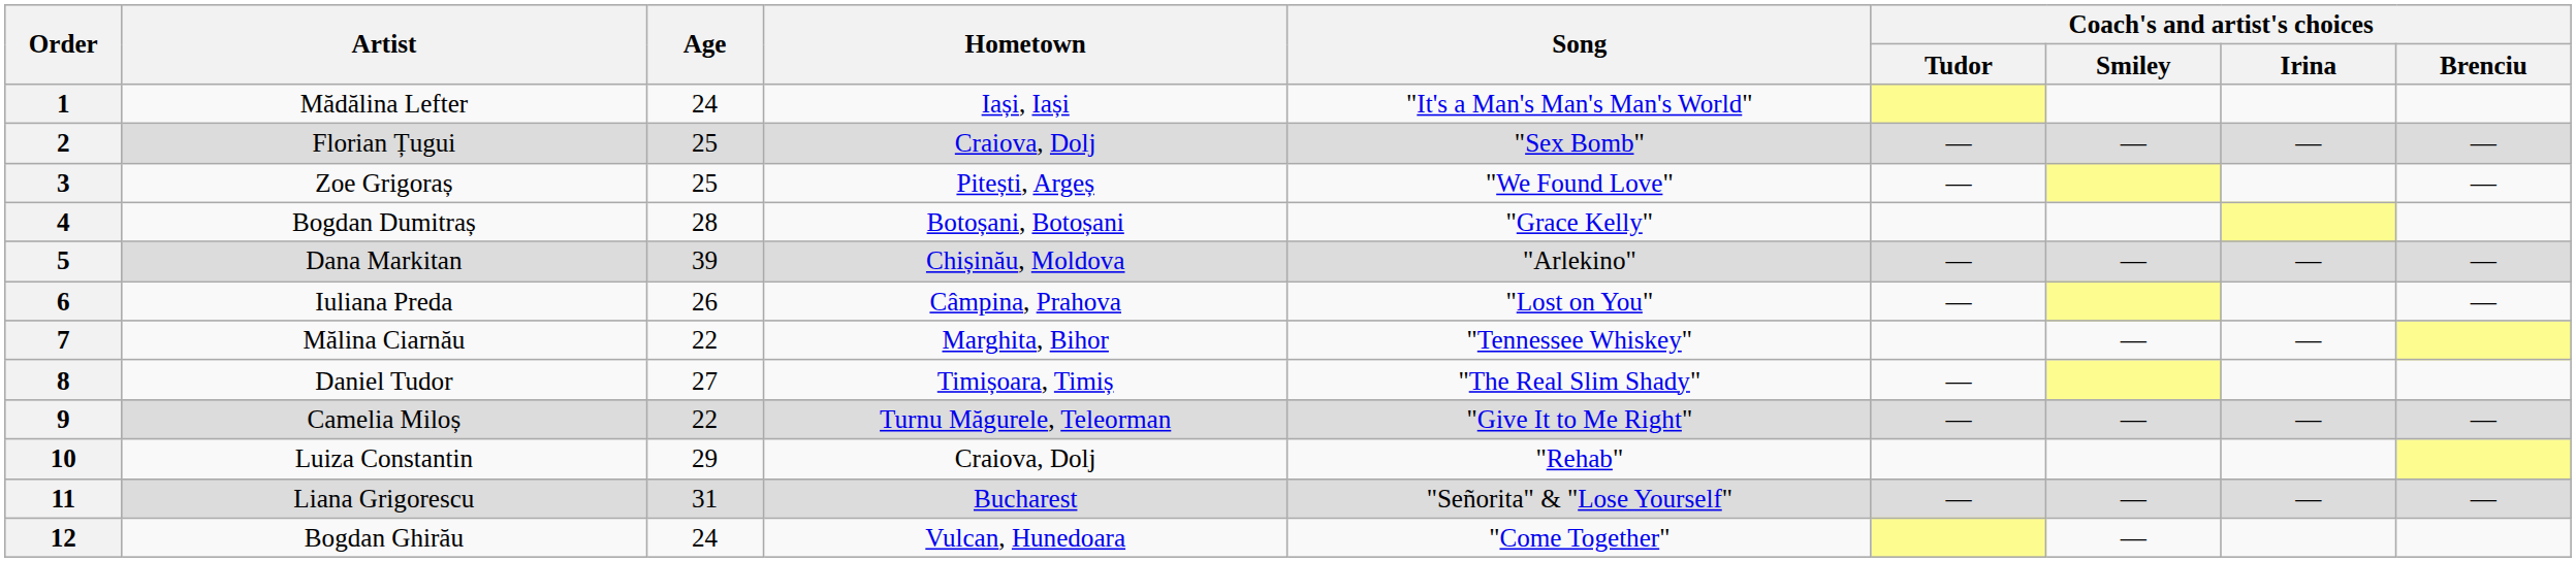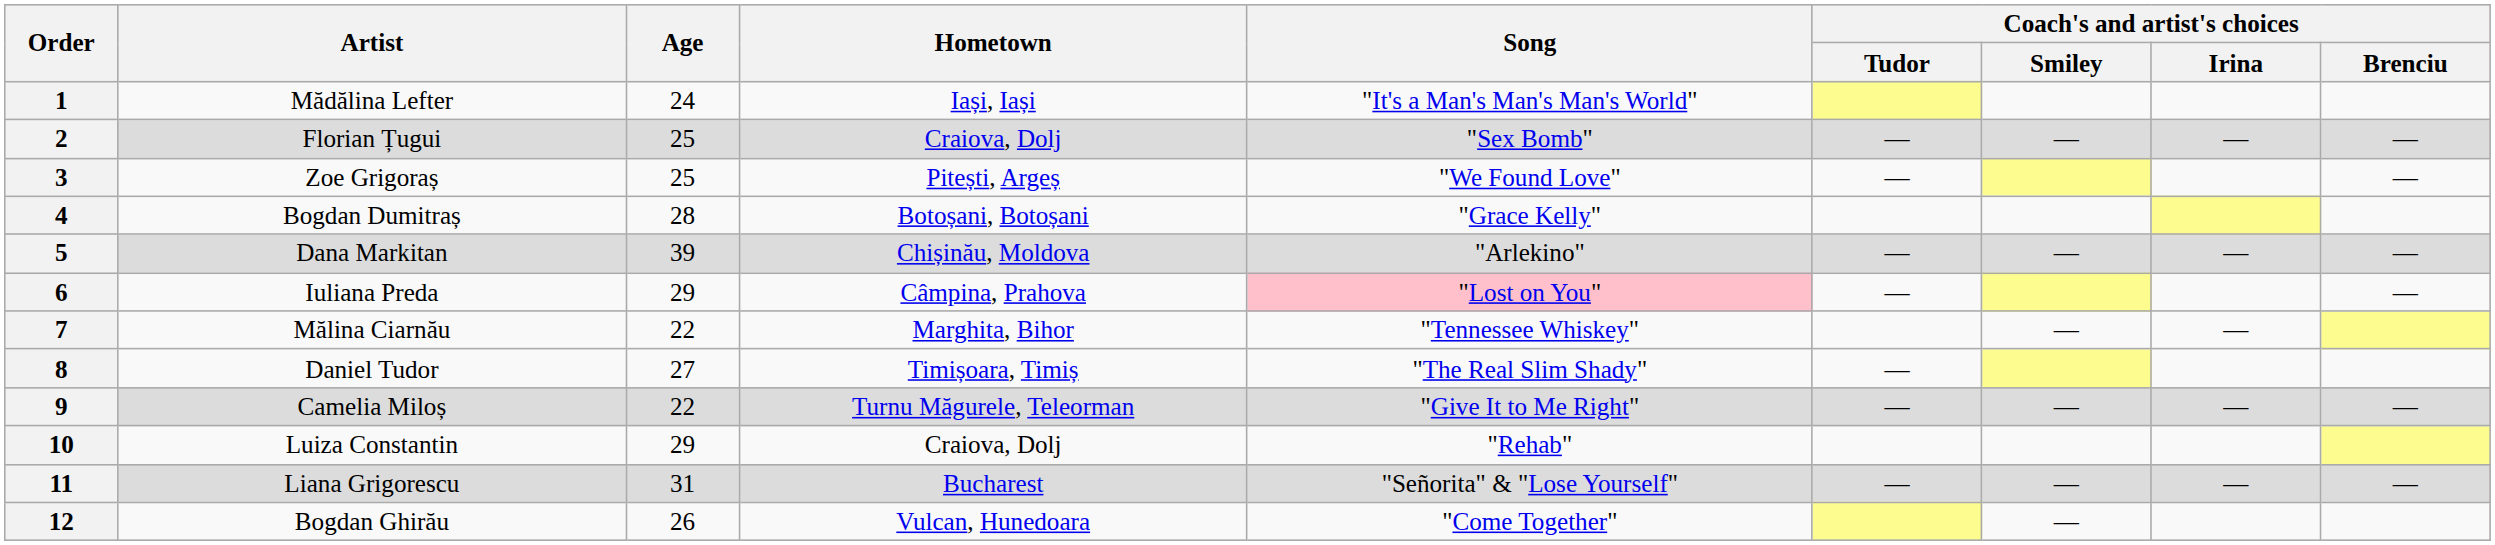6 | Age: 26 -> 29
6 | Song: no background -> pink background
12 | Age: 24 -> 26
